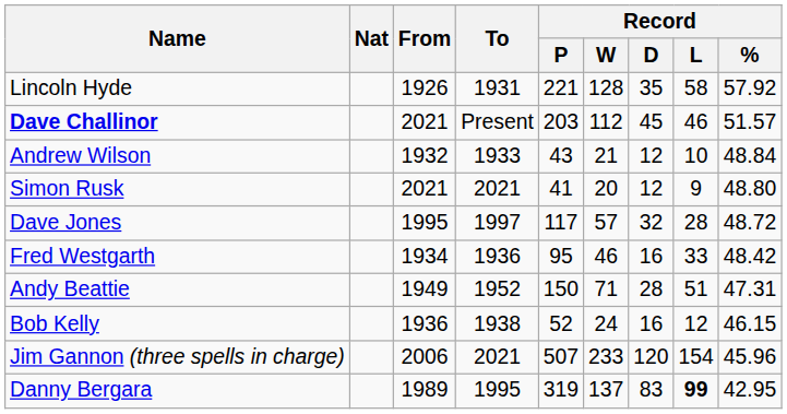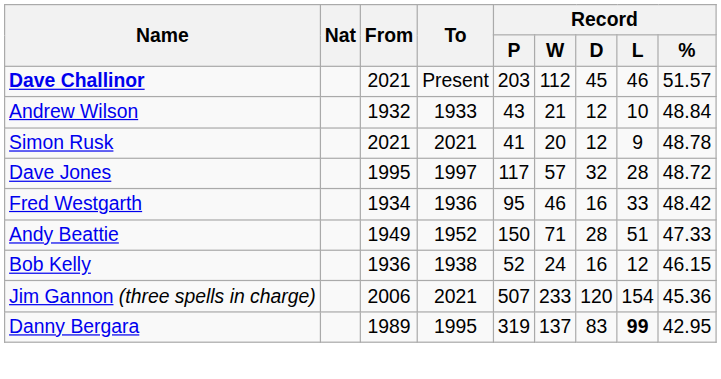- row: Lincoln Hyde | 1926 | 1931 | 221 | 128 | 35 | 58 | 57.92
Simon Rusk | Record / %: 48.80 -> 48.78
Andy Beattie | Record / %: 47.31 -> 47.33
Jim Gannon (three spells in charge) | Record / %: 45.96 -> 45.36
